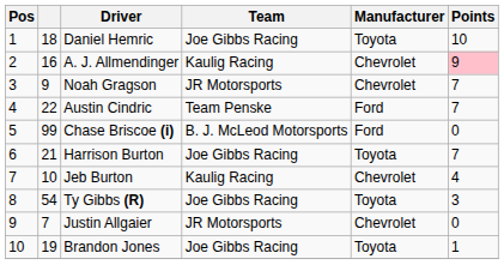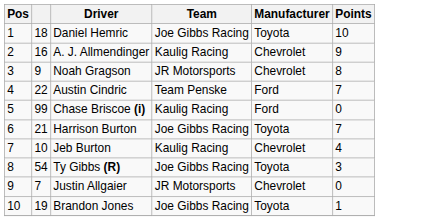A. J. Allmendinger | Points: pink background -> no background
Noah Gragson | Points: 7 -> 8
Chase Briscoe (i) | Team: B. J. McLeod Motorsports -> Kaulig Racing
